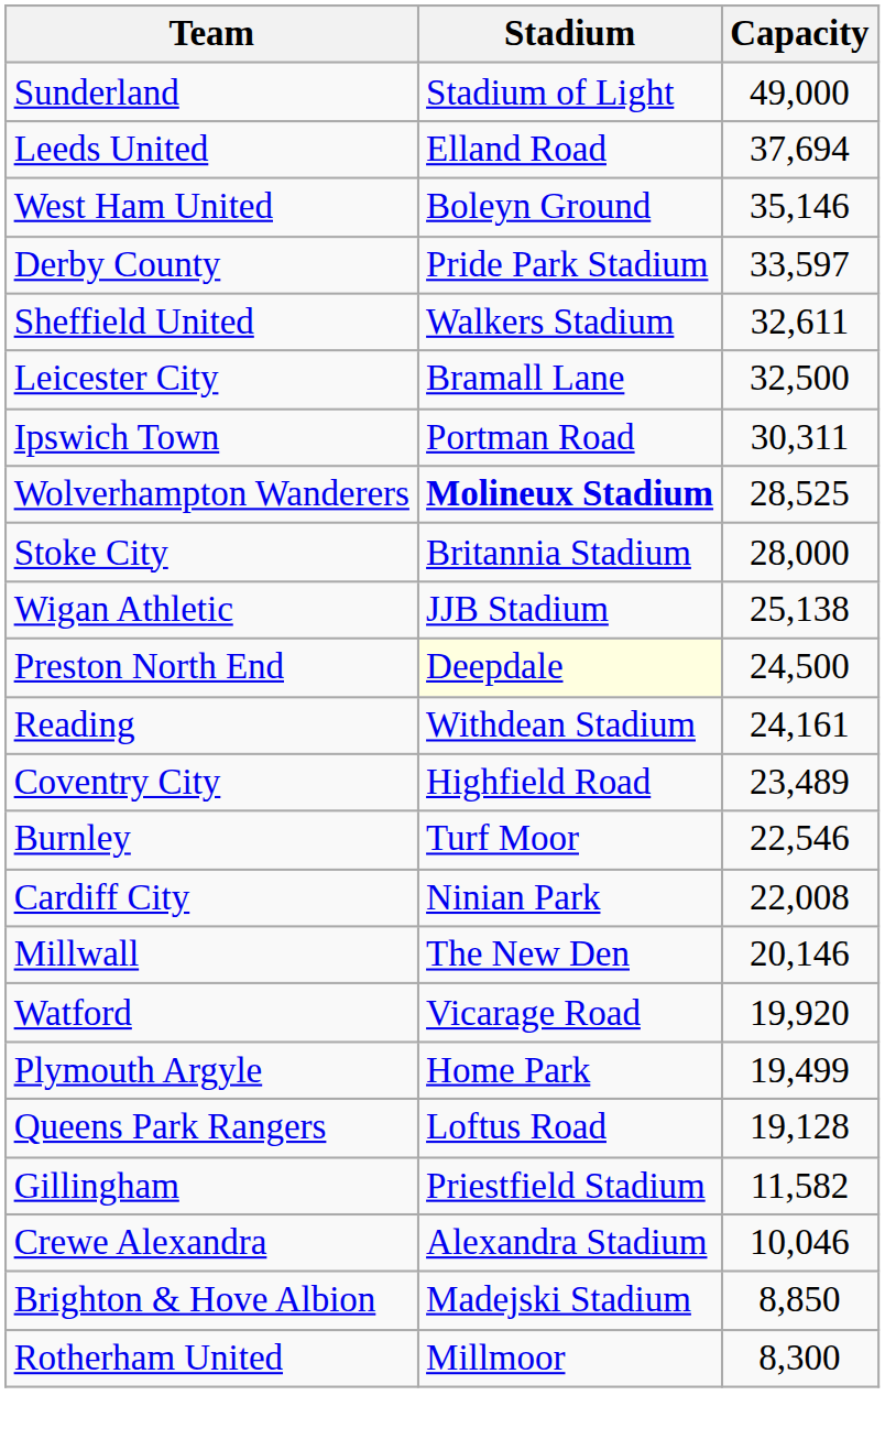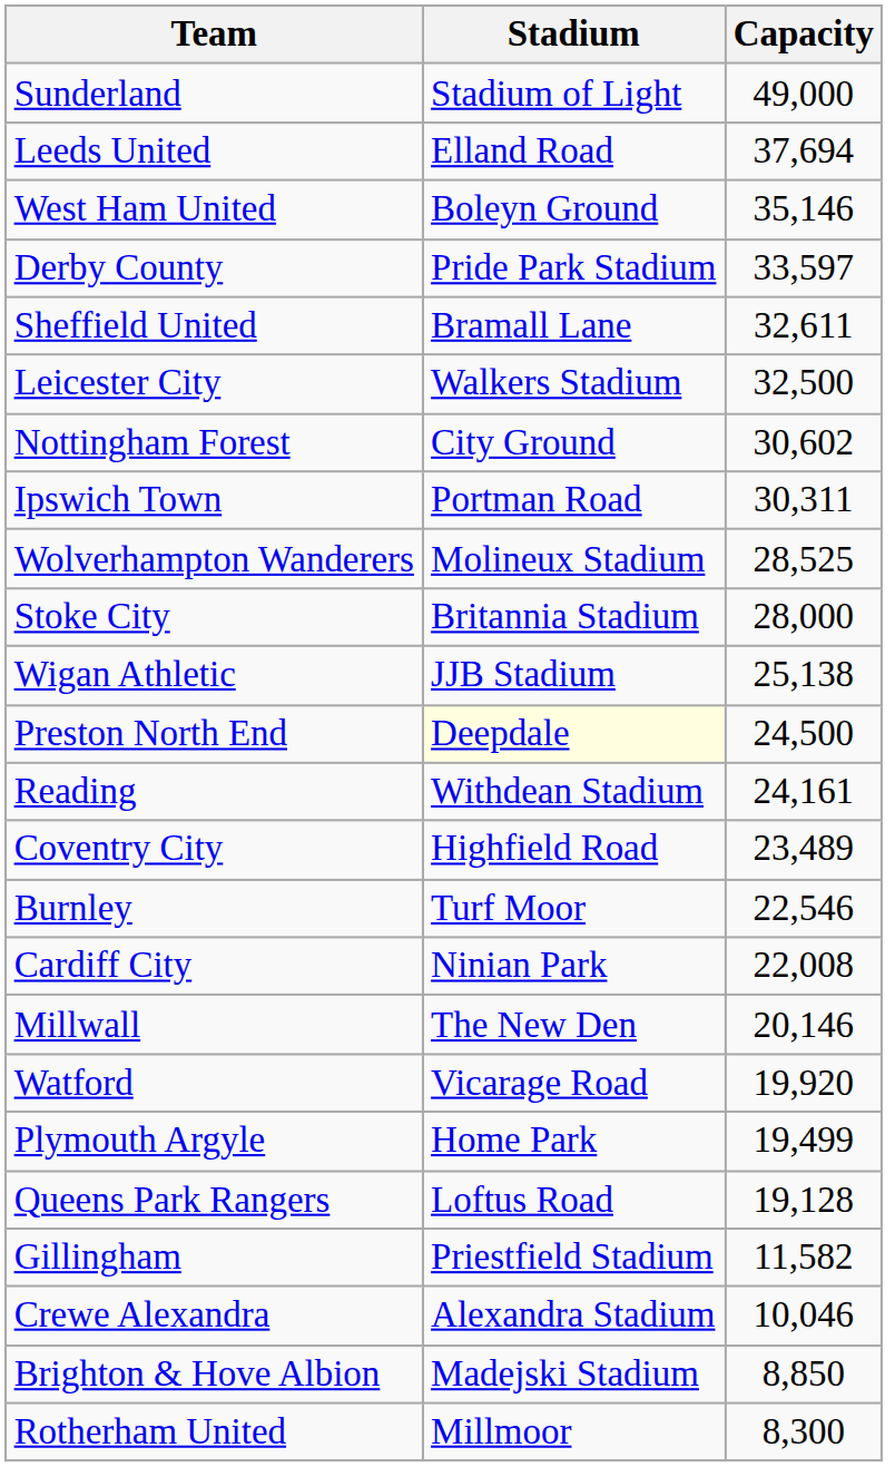Sheffield United | Stadium: Walkers Stadium -> Bramall Lane
Leicester City | Stadium: Bramall Lane -> Walkers Stadium
+ row: Nottingham Forest | City Ground | 30,602
Wolverhampton Wanderers | Stadium: bold -> normal
